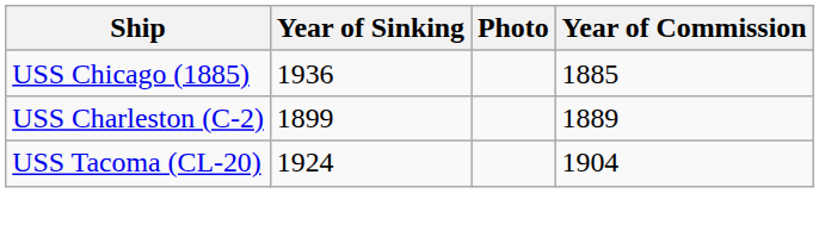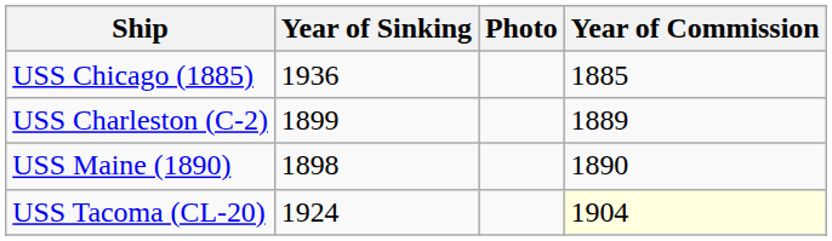+ row: USS Maine (1890) | 1898 | 1890
USS Tacoma (CL-20) | Year of Commission: no background -> lightyellow background
